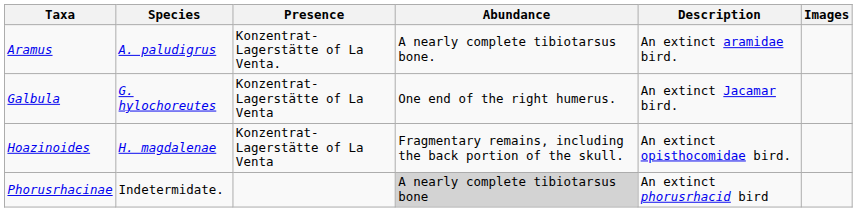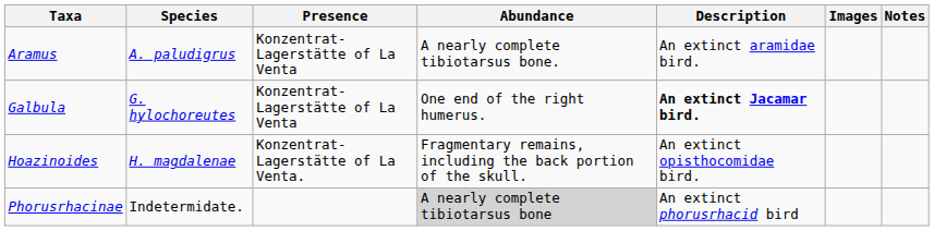+ column: Notes
Aramus | Presence: Konzentrat-Lagerstätte of La Venta. -> Konzentrat-Lagerstätte of La Venta
Galbula | Description: normal -> bold
Hoazinoides | Presence: Konzentrat-Lagerstätte of La Venta -> Konzentrat-Lagerstätte of La Venta.
